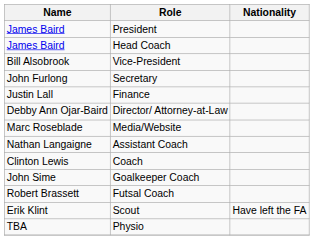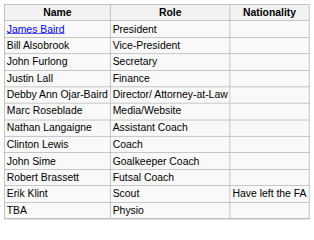- row: James Baird | Head Coach
